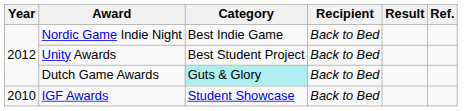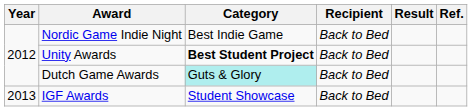Unity Awards | Category: normal -> bold
IGF Awards | Year: 2010 -> 2013
